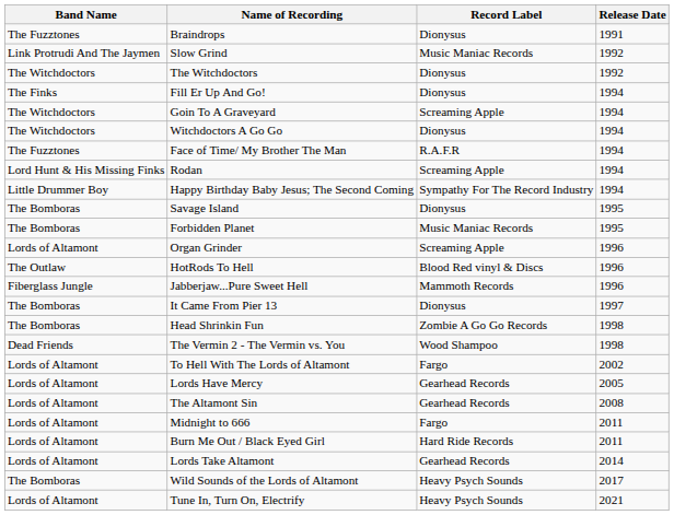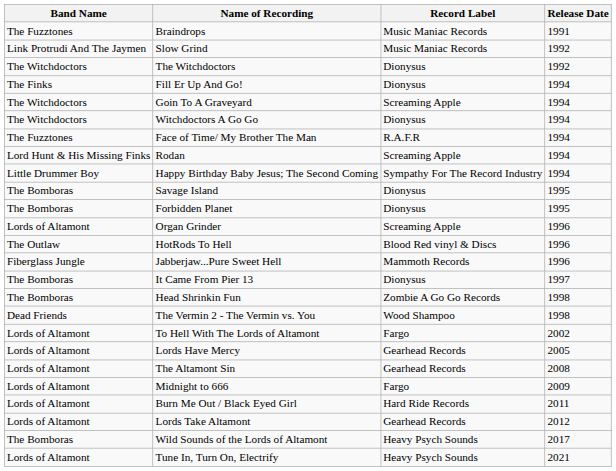Braindrops | Record Label: Dionysus -> Music Maniac Records
Forbidden Planet | Record Label: Music Maniac Records -> Dionysus
Midnight to 666 | Release Date: 2011 -> 2009
Lords Take Altamont | Release Date: 2014 -> 2012
